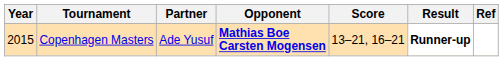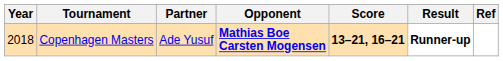Copenhagen Masters | Year: 2015 -> 2018
Copenhagen Masters | Score: normal -> bold
